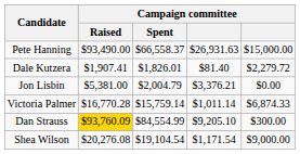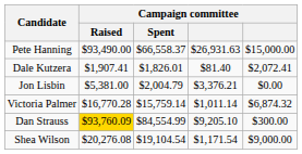Dale Kutzera | column 5: $2,279.72 -> $2,072.41
Victoria Palmer | column 5: $6,874.33 -> $6,874.32
